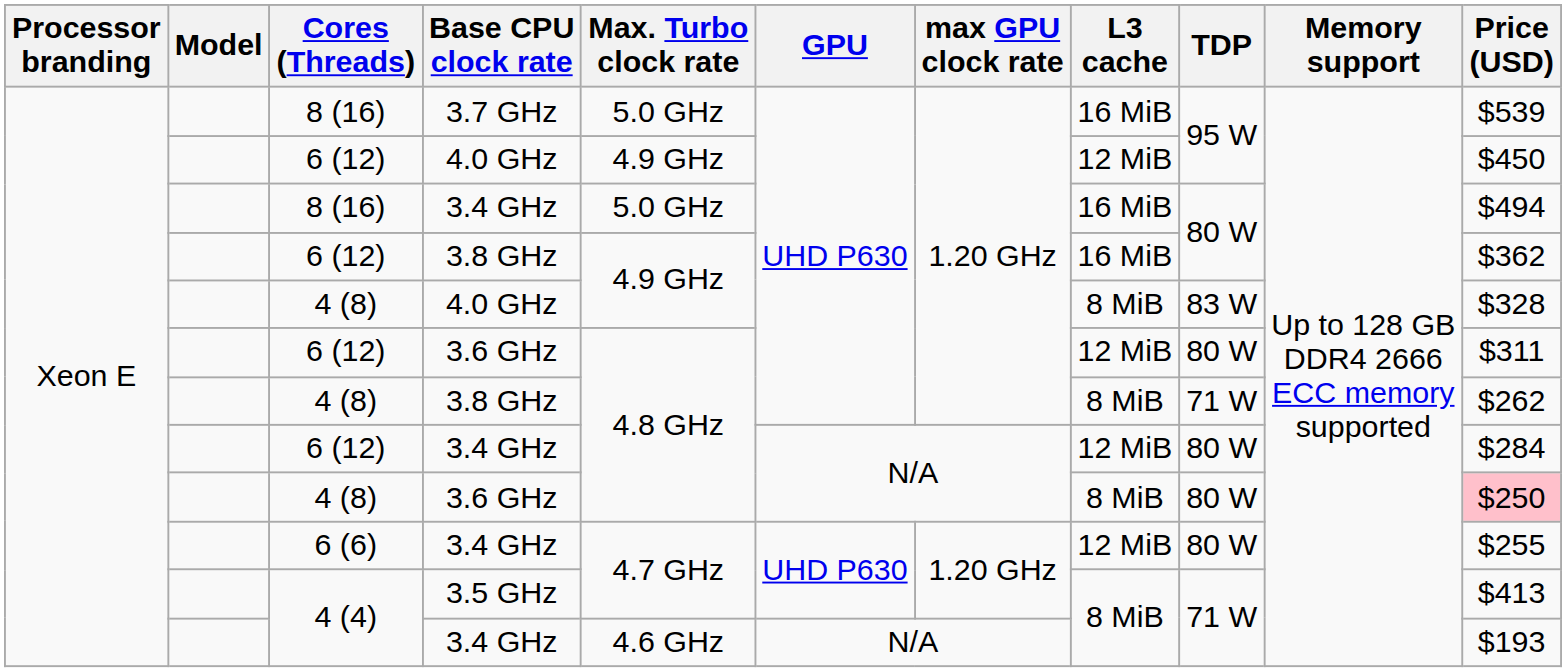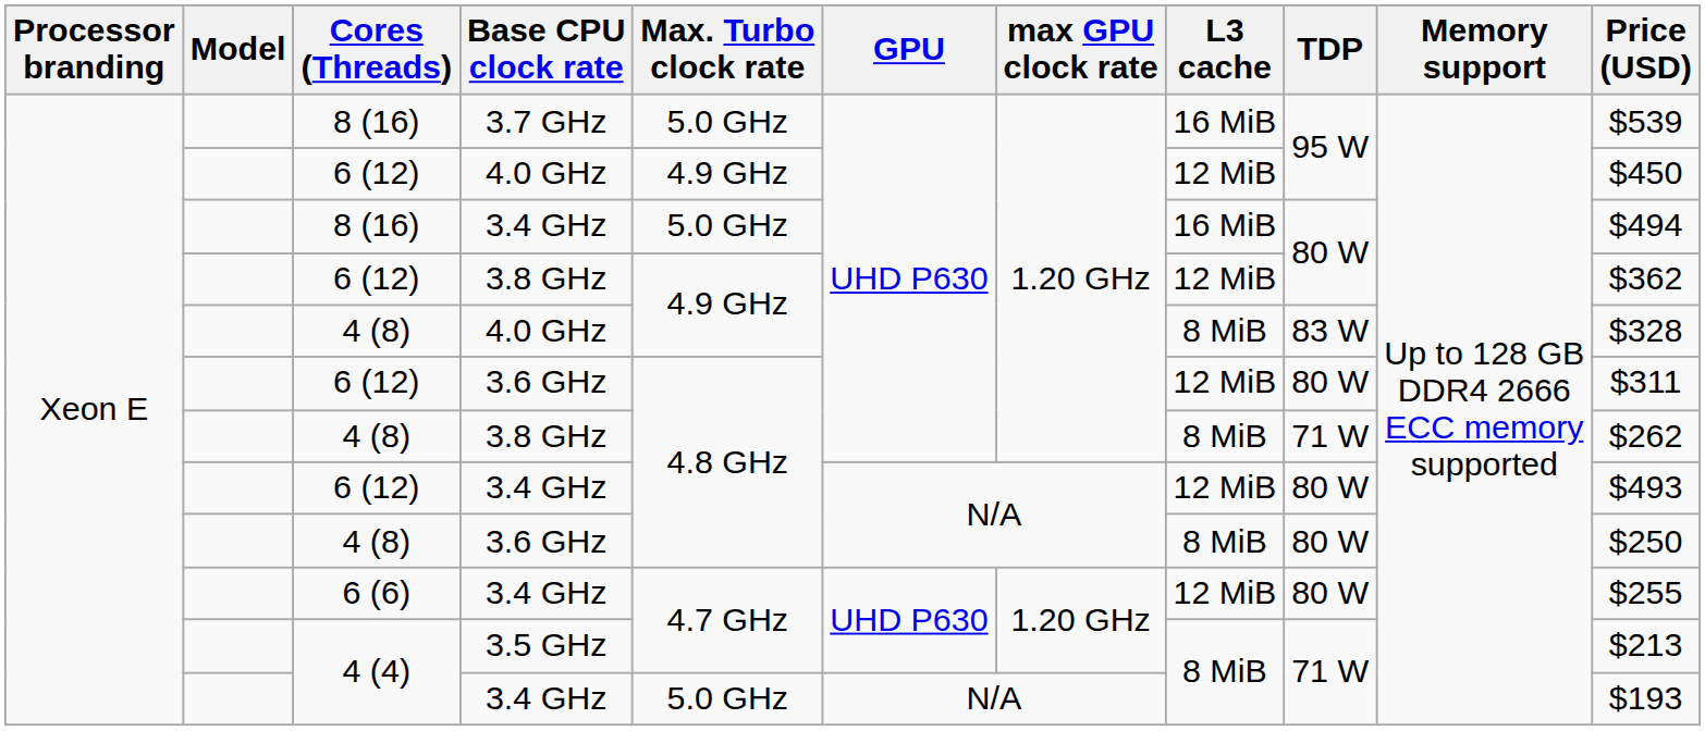6 (12) / 3.8 GHz | L3 cache: 16 MiB -> 12 MiB
6 (12) / 3.4 GHz | Price (USD): $284 -> $493
4 (8) / 3.6 GHz | Price (USD): pink background -> no background
3.5 GHz | Price (USD): $413 -> $213
4 (4) / 3.4 GHz | Max. Turbo clock rate: 4.6 GHz -> 5.0 GHz
